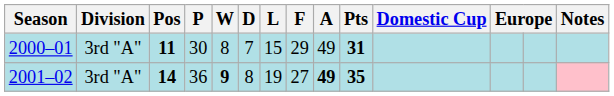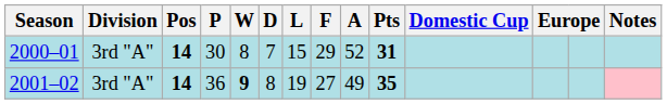2000–01 | Pos: 11 -> 14
2000–01 | A: 49 -> 52
2001–02 | A: bold -> normal
